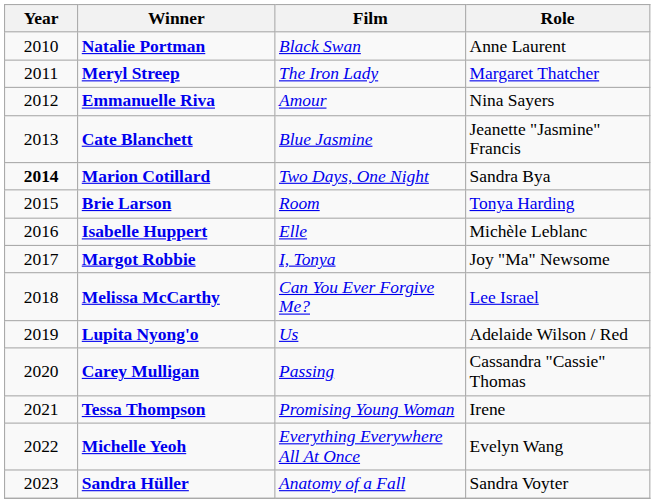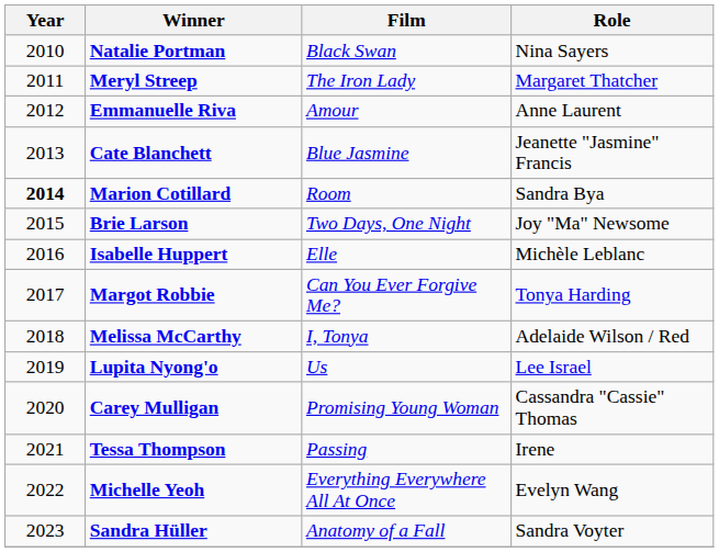Natalie Portman | Role: Anne Laurent -> Nina Sayers
Emmanuelle Riva | Role: Nina Sayers -> Anne Laurent
Marion Cotillard | Film: Two Days, One Night -> Room
Brie Larson | Film: Room -> Two Days, One Night
Brie Larson | Role: Tonya Harding -> Joy "Ma" Newsome
Margot Robbie | Film: I, Tonya -> Can You Ever Forgive Me?
Margot Robbie | Role: Joy "Ma" Newsome -> Tonya Harding
Melissa McCarthy | Film: Can You Ever Forgive Me? -> I, Tonya
Melissa McCarthy | Role: Lee Israel -> Adelaide Wilson / Red
Lupita Nyong'o | Role: Adelaide Wilson / Red -> Lee Israel
Carey Mulligan | Film: Passing -> Promising Young Woman
Tessa Thompson | Film: Promising Young Woman -> Passing
